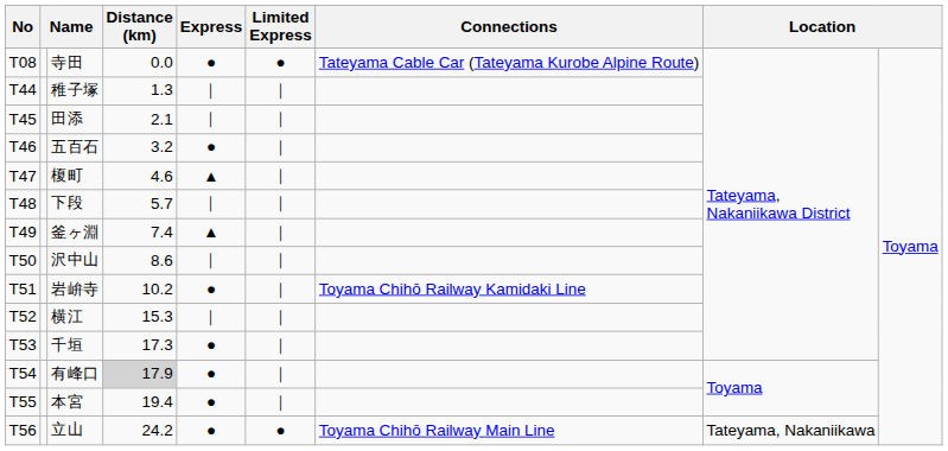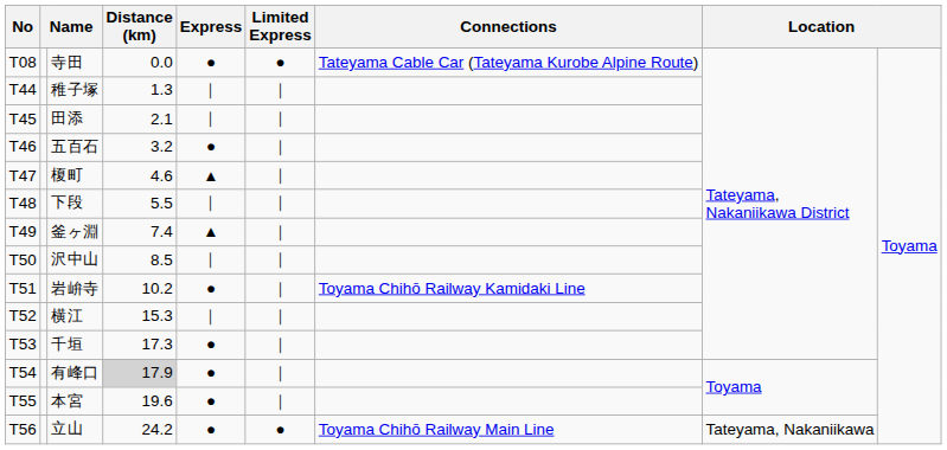下段 | Distance (km): 5.7 -> 5.5
沢中山 | Distance (km): 8.6 -> 8.5
本宮 | Distance (km): 19.4 -> 19.6
